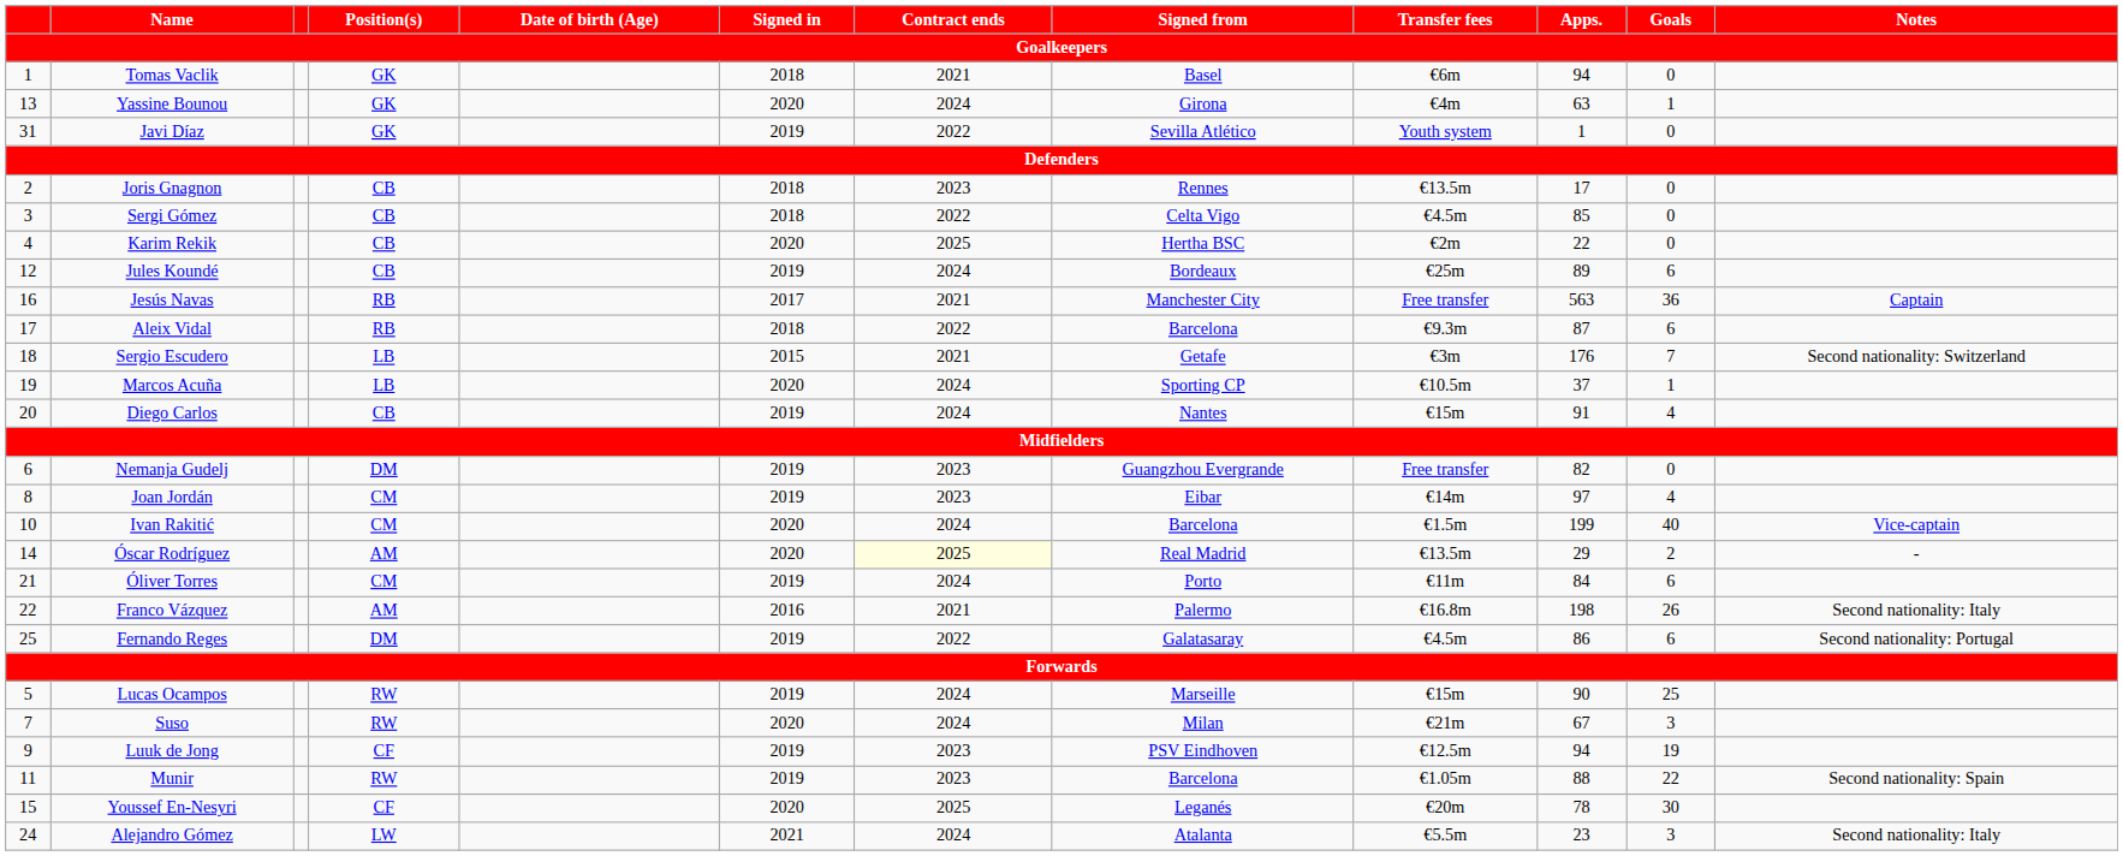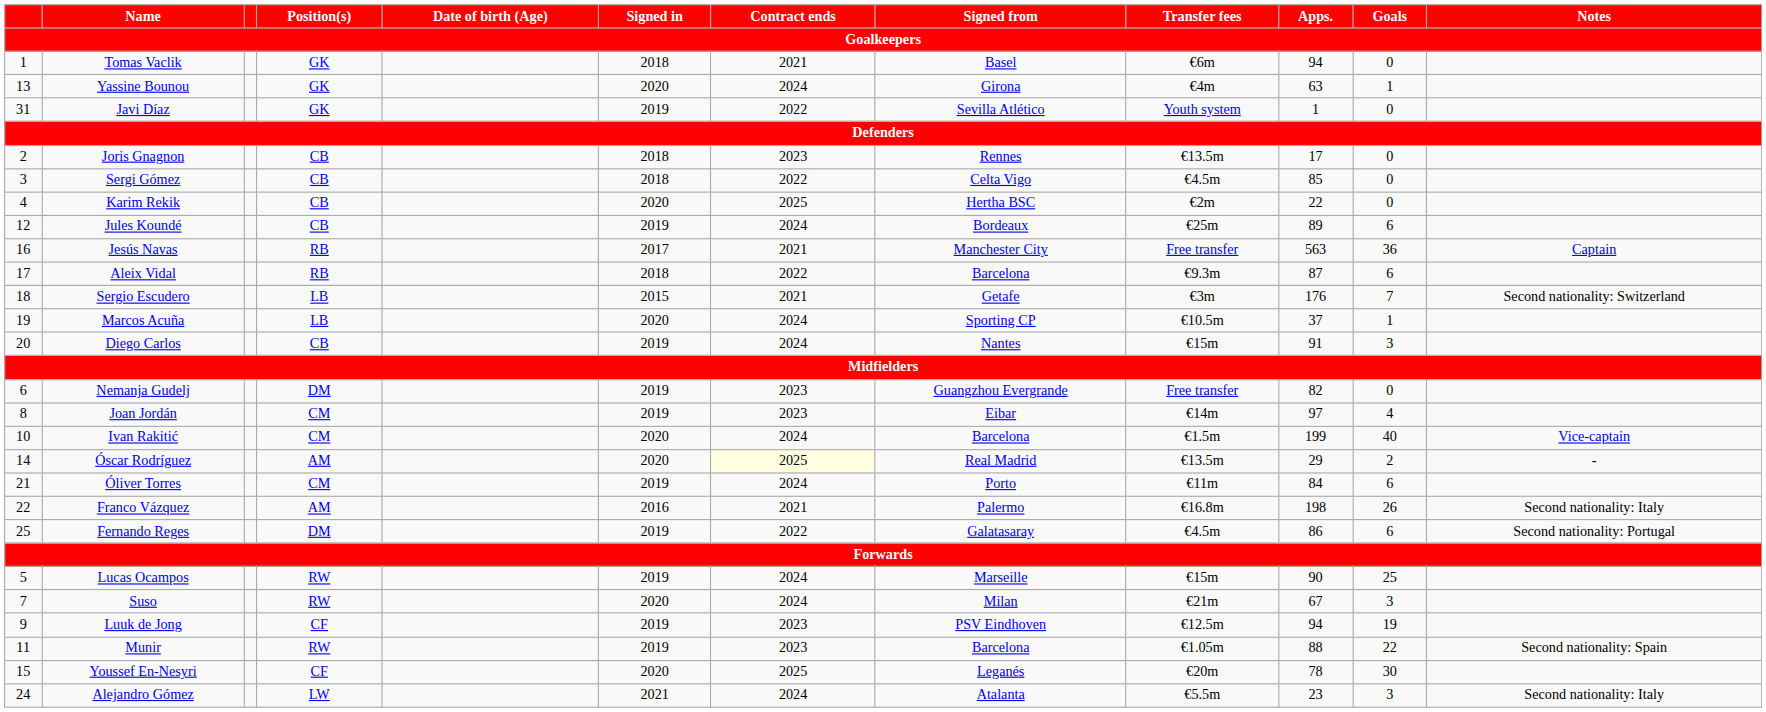Diego Carlos | Goals: 4 -> 3
